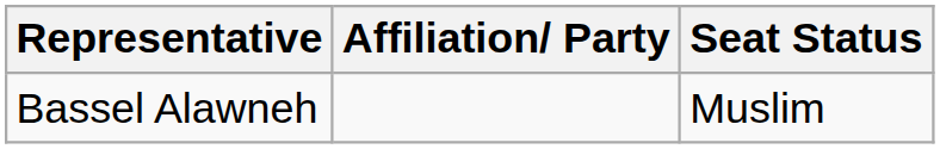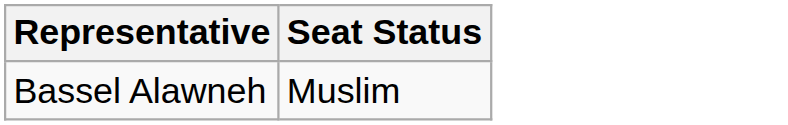- column: Affiliation/ Party
